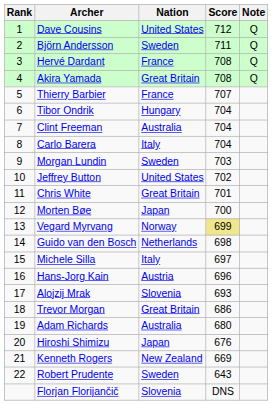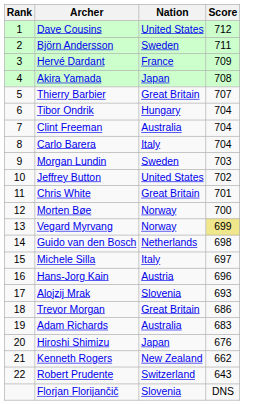- column: Note | Q | Q | Q | Q
Hervé Dardant | Score: 708 -> 709
Akira Yamada | Nation: Great Britain -> Japan
Thierry Barbier | Nation: France -> Great Britain
Morten Bøe | Nation: Japan -> Norway
Adam Richards | Score: 680 -> 683
Kenneth Rogers | Score: 669 -> 662
Robert Prudente | Nation: Sweden -> Switzerland
